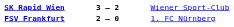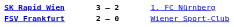SK Rapid Wien | column 3: Wiener Sport-Club -> 1. FC Nürnberg
FSV Frankfurt | column 3: 1. FC Nürnberg -> Wiener Sport-Club
